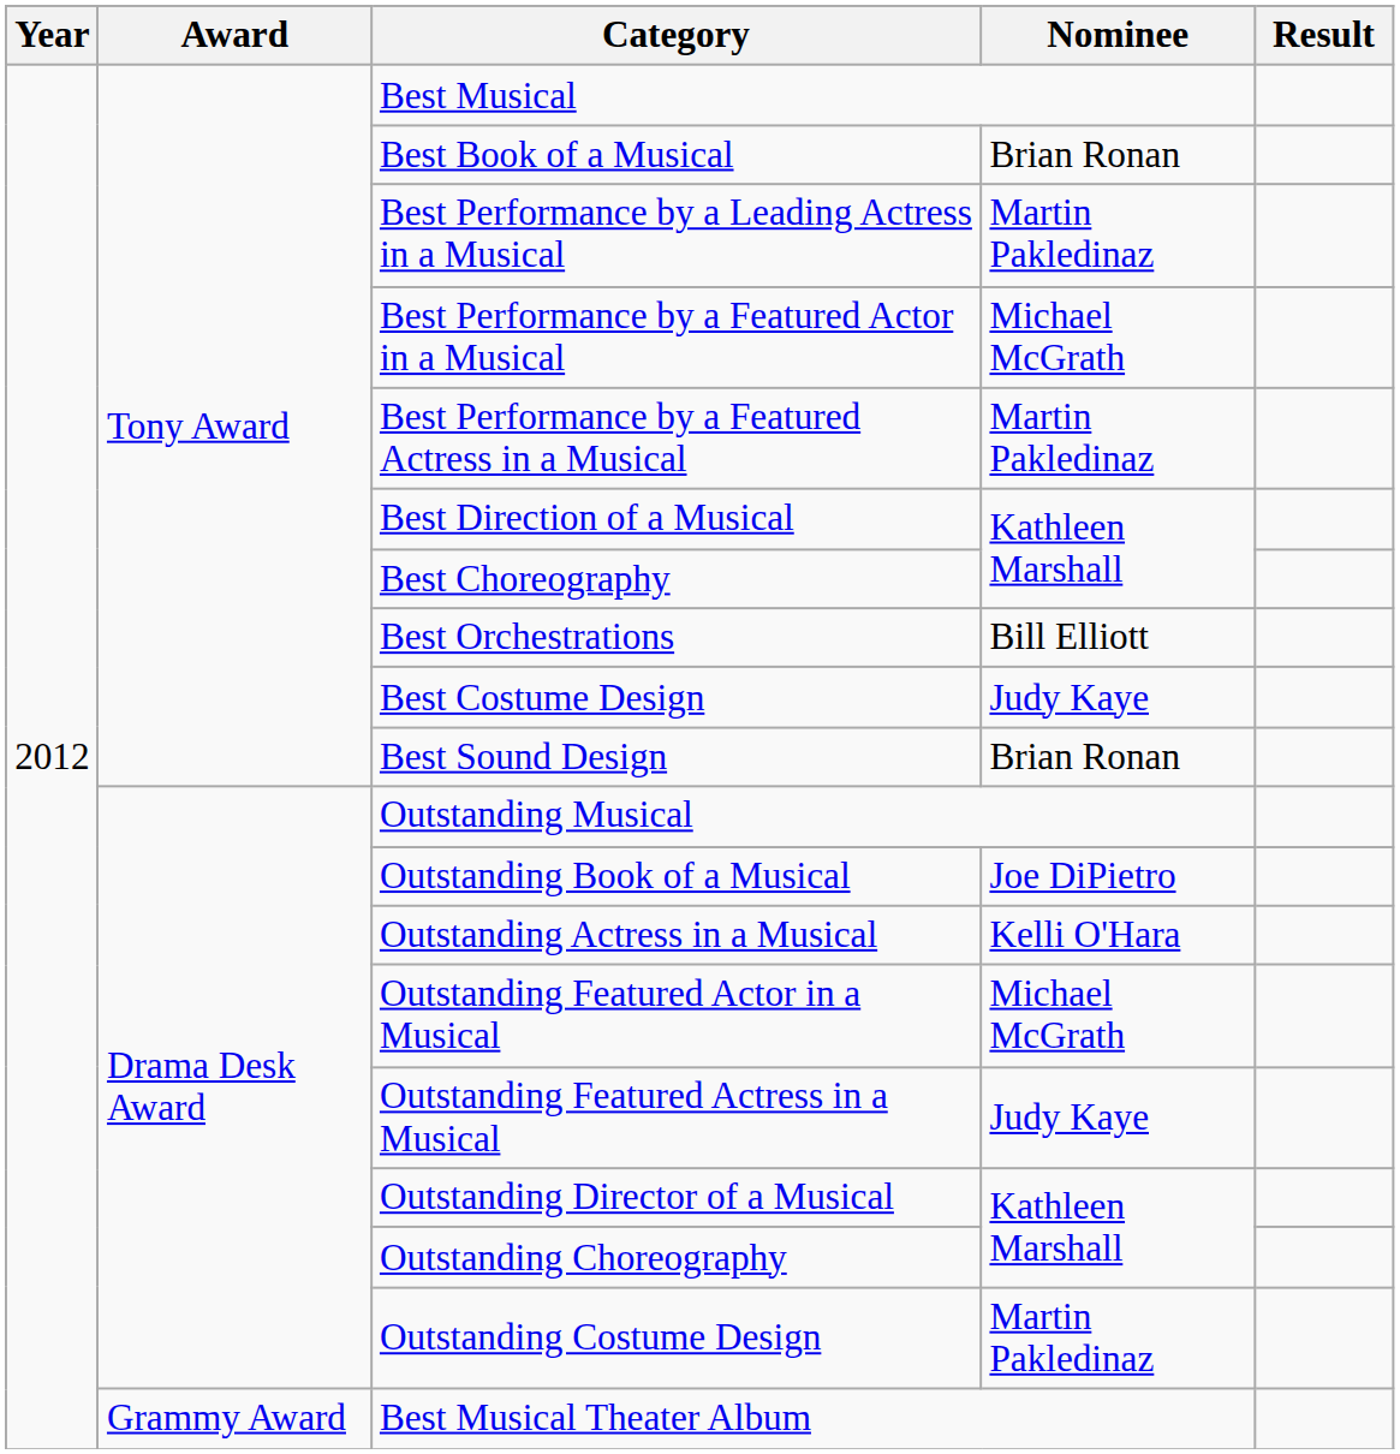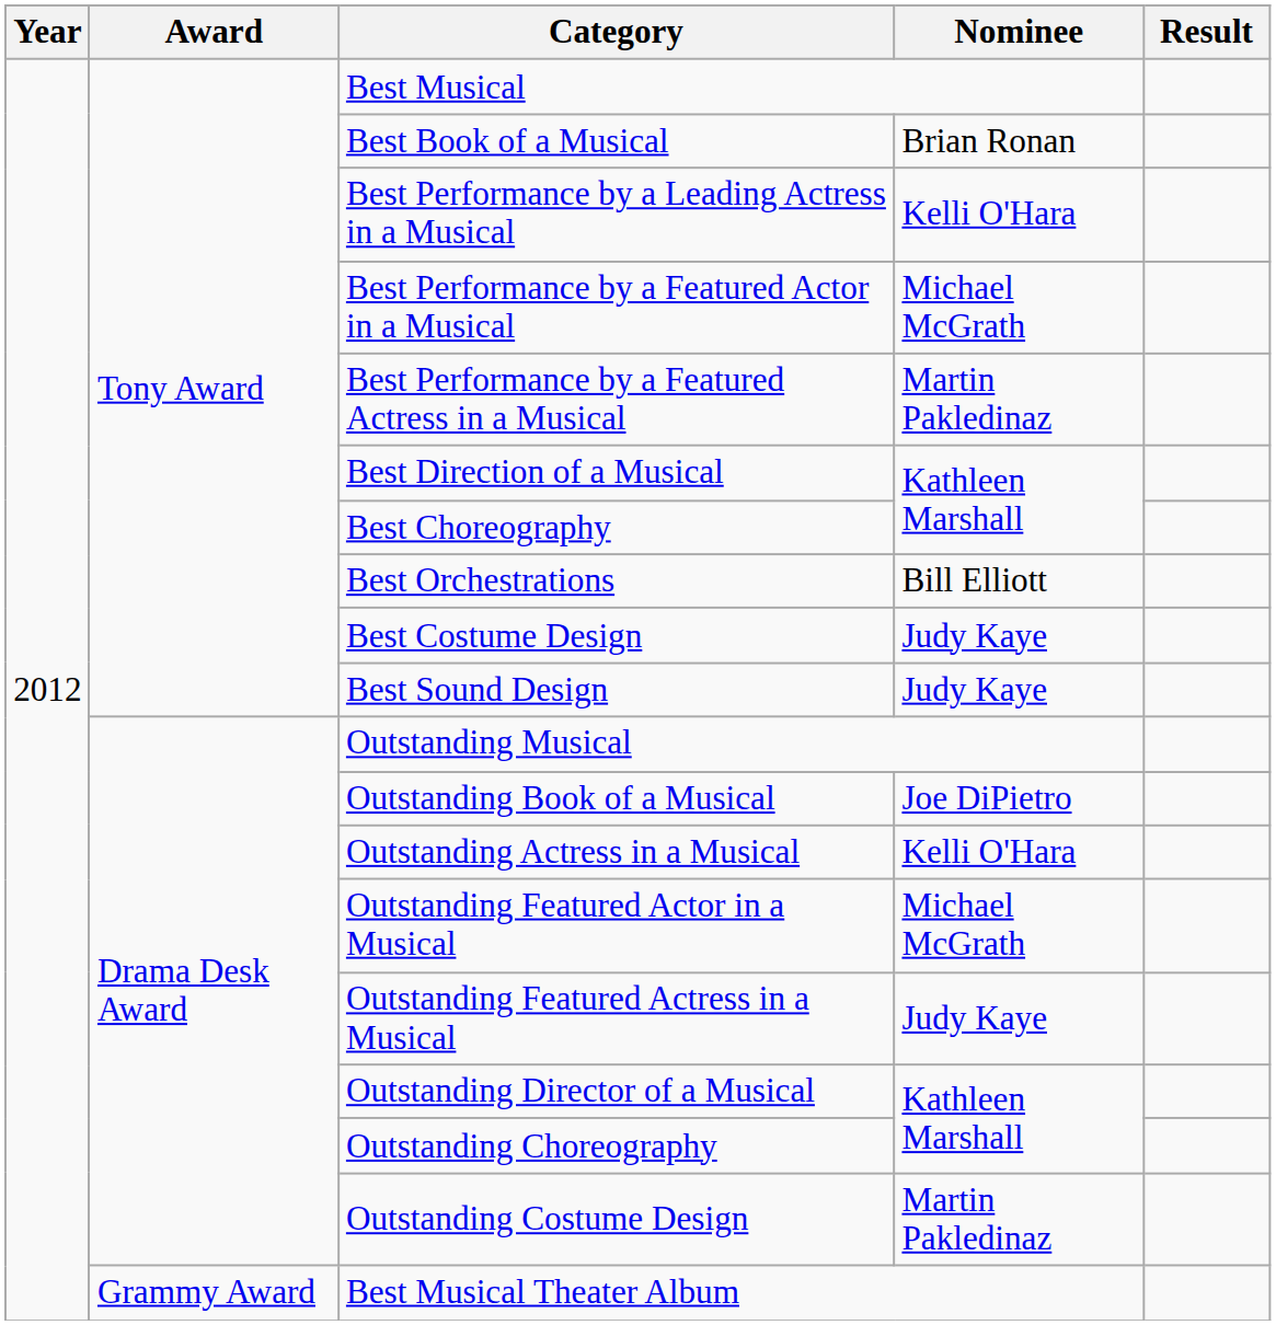Best Performance by a Leading Actress in a Musical | Nominee: Martin Pakledinaz -> Kelli O'Hara
Best Sound Design | Nominee: Brian Ronan -> Judy Kaye
